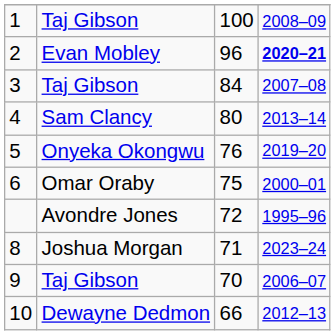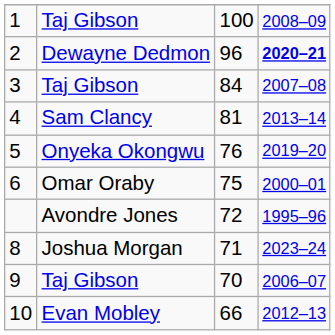2 | column 2: Evan Mobley -> Dewayne Dedmon
4 | column 3: 80 -> 81
10 | column 2: Dewayne Dedmon -> Evan Mobley
